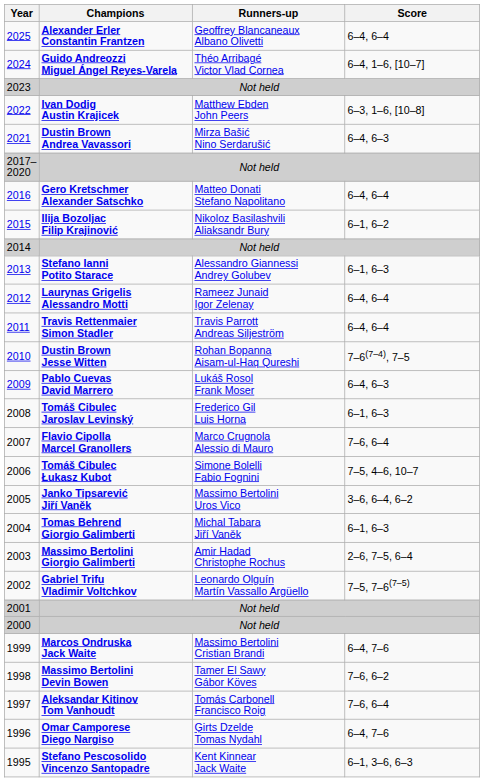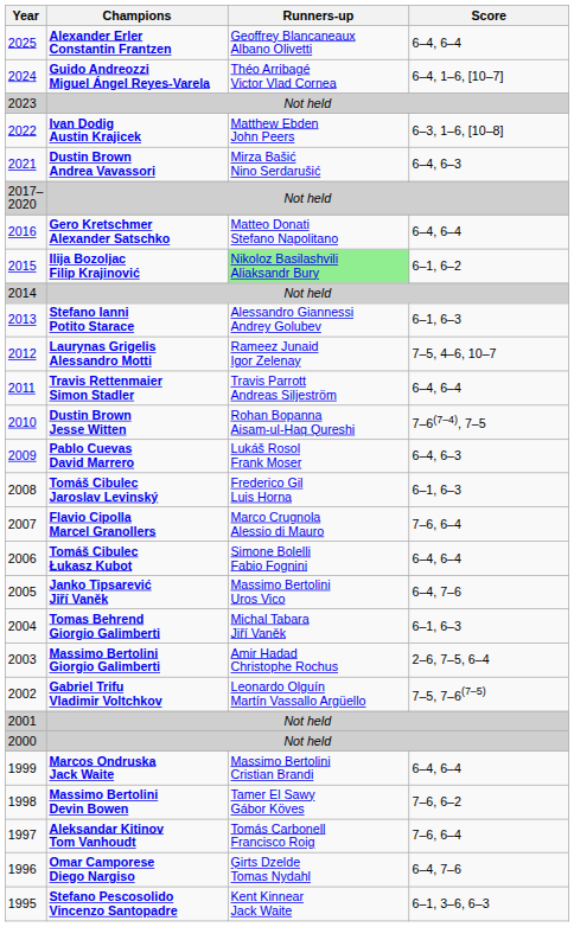2015 | Runners-up: no background -> lightgreen background
2012 | Score: 6–4, 6–4 -> 7–5, 4–6, 10–7
2006 | Score: 7–5, 4–6, 10–7 -> 6–4, 6–4
2005 | Score: 3–6, 6–4, 6–2 -> 6–4, 7–6
1999 | Score: 6–4, 7–6 -> 6–4, 6–4
